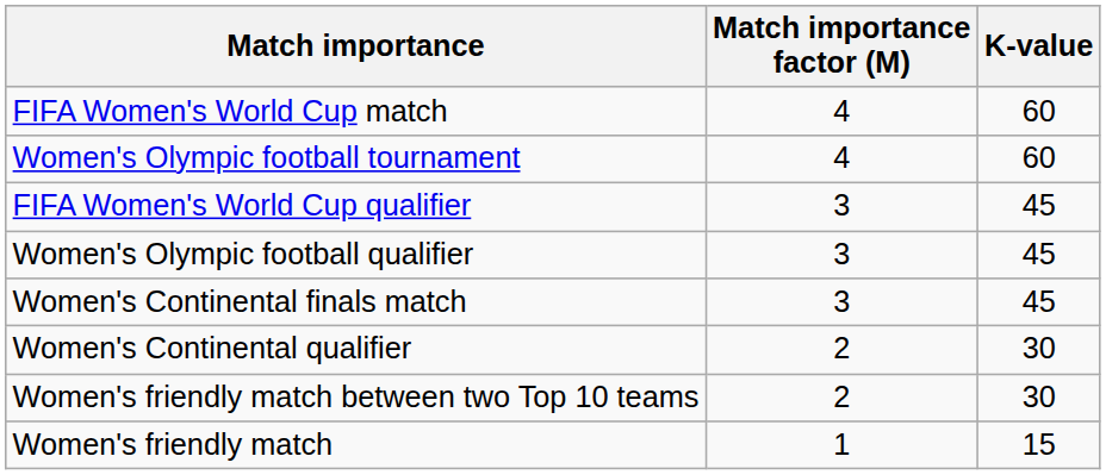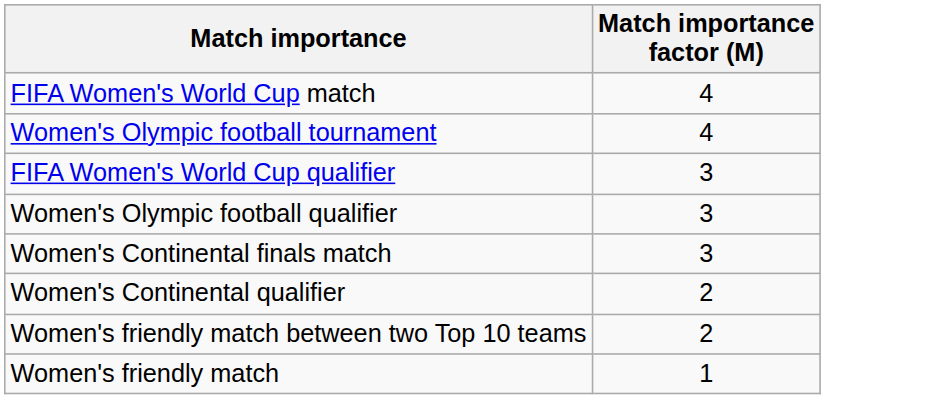- column: K-value | 60 | 60 | 45 | 45 | 45 | 30 | 30 | 15
